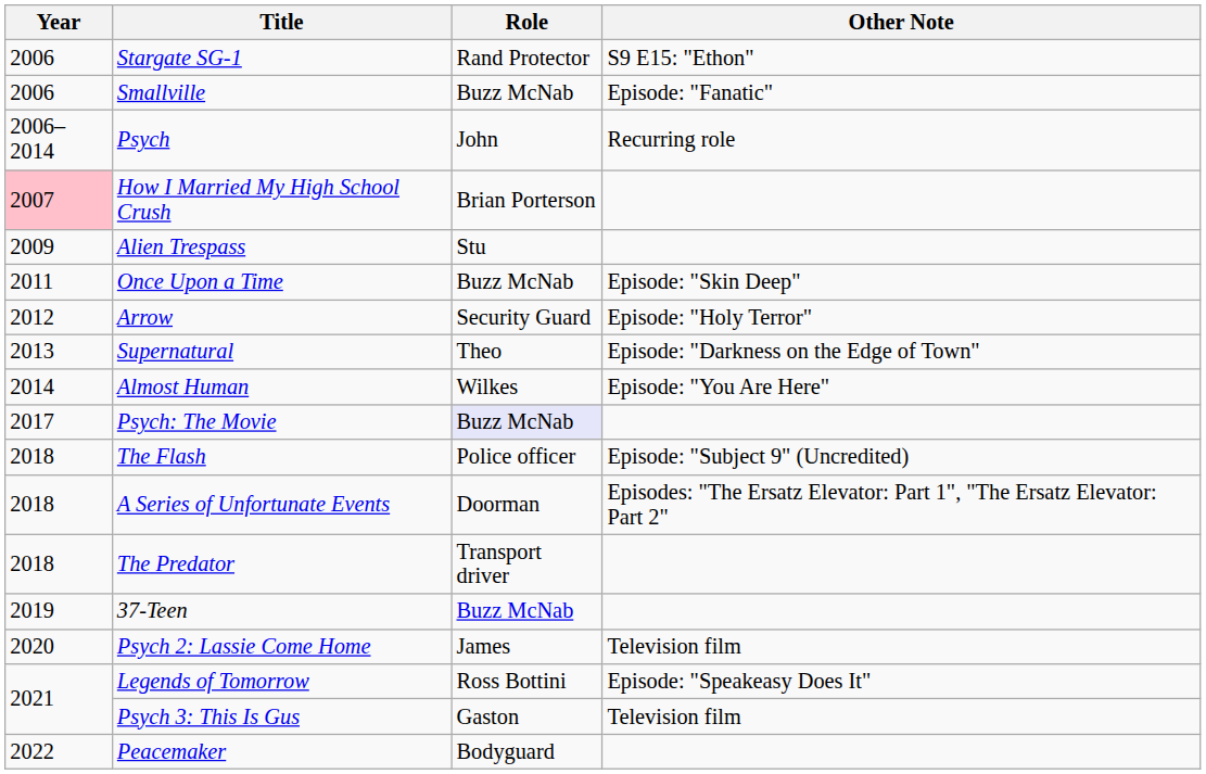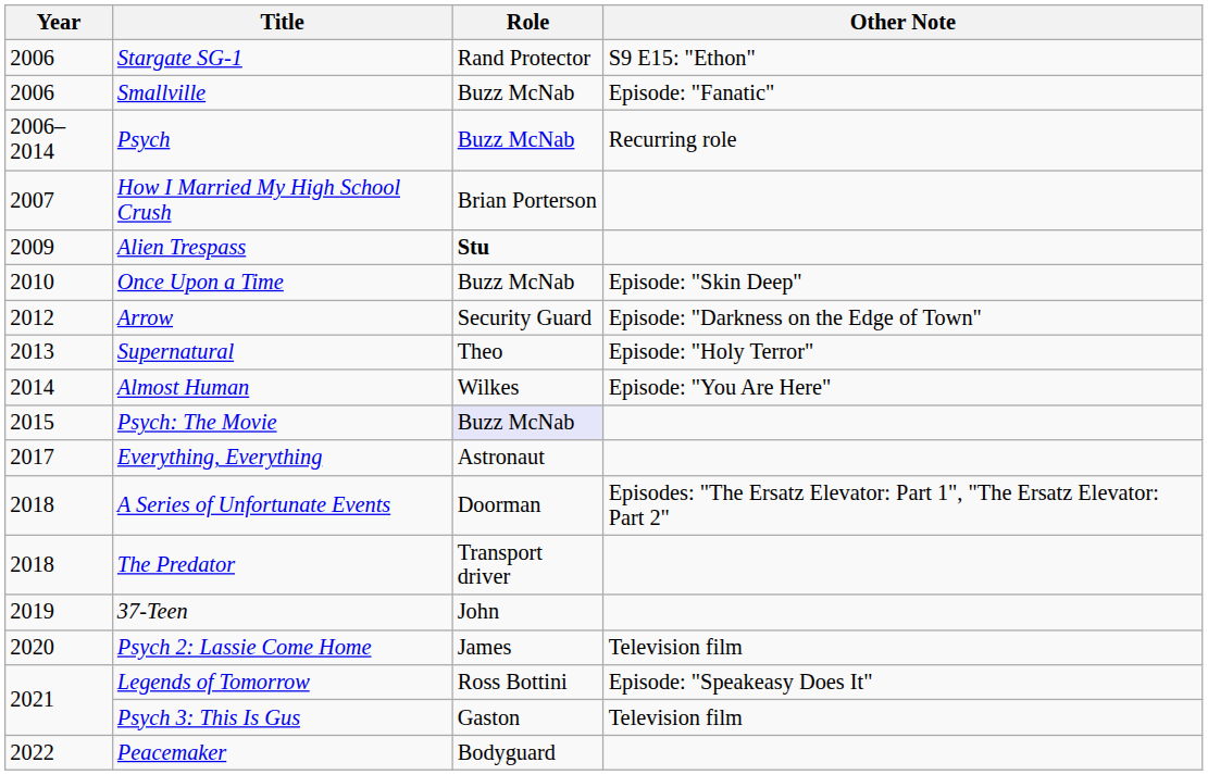Psych | Role: John -> Buzz McNab
How I Married My High School Crush | Year: pink background -> no background
Alien Trespass | Role: normal -> bold
Once Upon a Time | Year: 2011 -> 2010
Arrow | Other Note: Episode: "Holy Terror" -> Episode: "Darkness on the Edge of Town"
Supernatural | Other Note: Episode: "Darkness on the Edge of Town" -> Episode: "Holy Terror"
Psych: The Movie | Year: 2017 -> 2015
+ row: 2017 | Everything, Everything | Astronaut
- row: 2018 | The Flash | Police officer | Episode: "Subject 9" (Uncredited)
37-Teen | Role: Buzz McNab -> John
